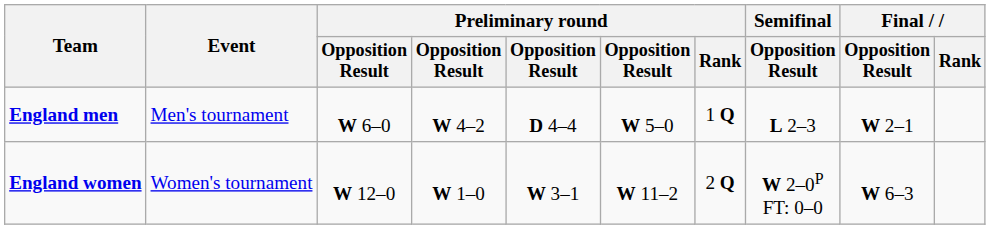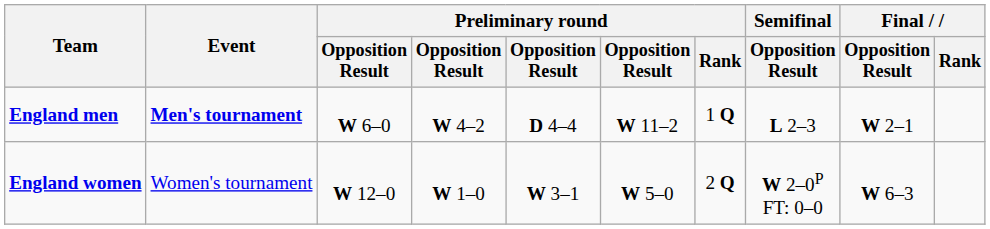England men | Event: normal -> bold
England men | column 6: W 5–0 -> W 11–2
England women | column 6: W 11–2 -> W 5–0
